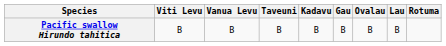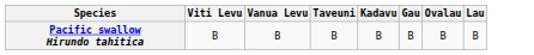- column: Rotuma
